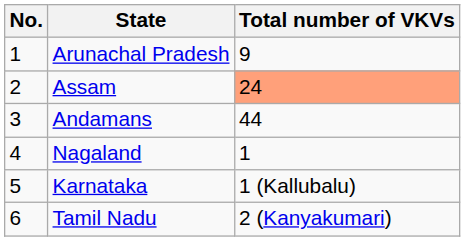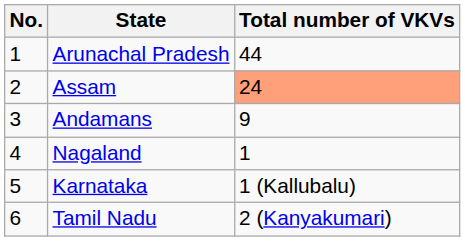Arunachal Pradesh | Total number of VKVs: 9 -> 44
Andamans | Total number of VKVs: 44 -> 9
